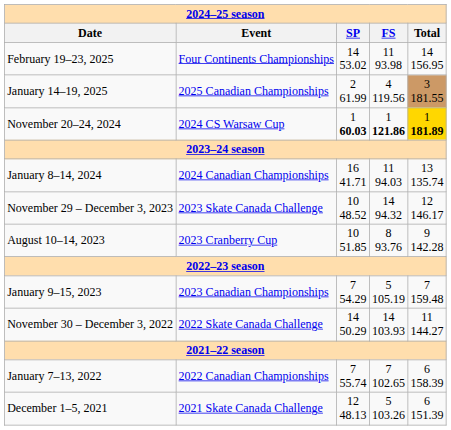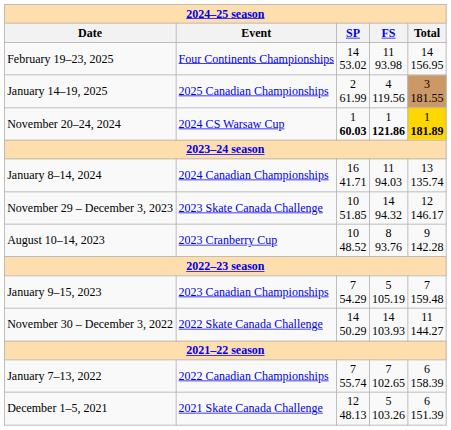November 29 – December 3, 2023 | SP: 10 48.52 -> 10 51.85
August 10–14, 2023 | SP: 10 51.85 -> 10 48.52
